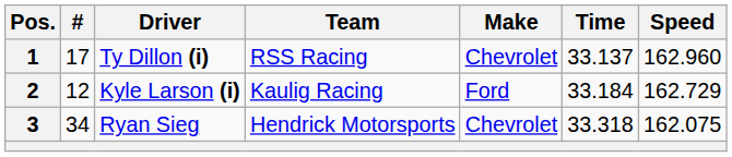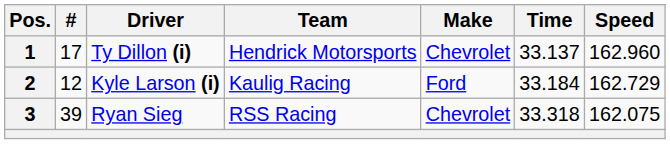1 | Team: RSS Racing -> Hendrick Motorsports
3 | #: 34 -> 39
3 | Team: Hendrick Motorsports -> RSS Racing
